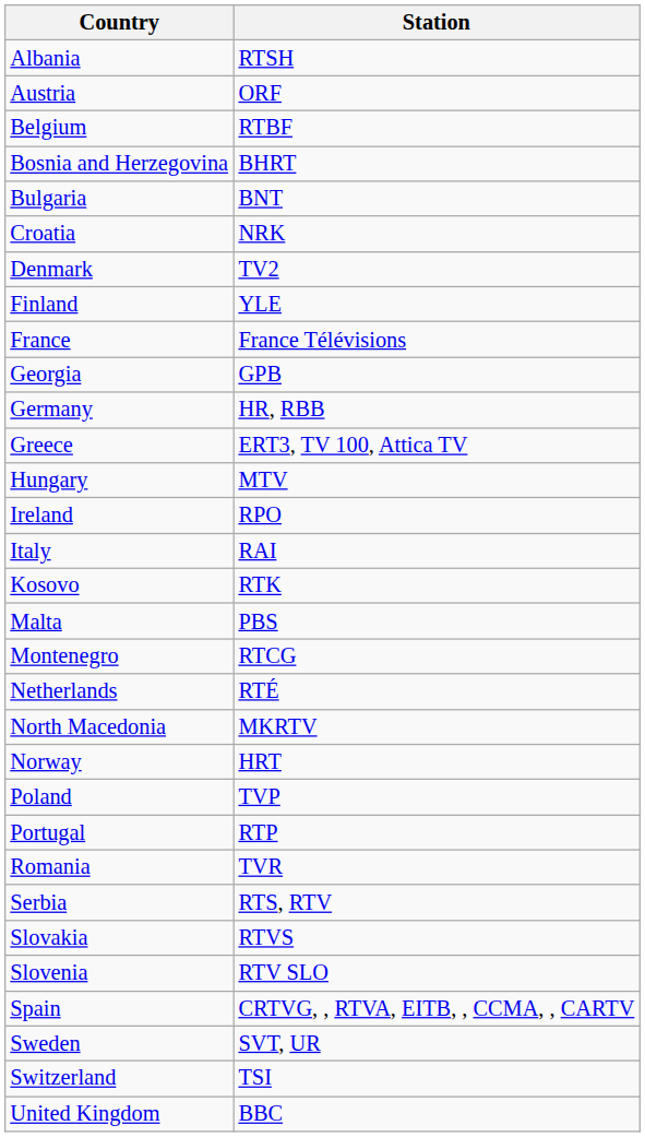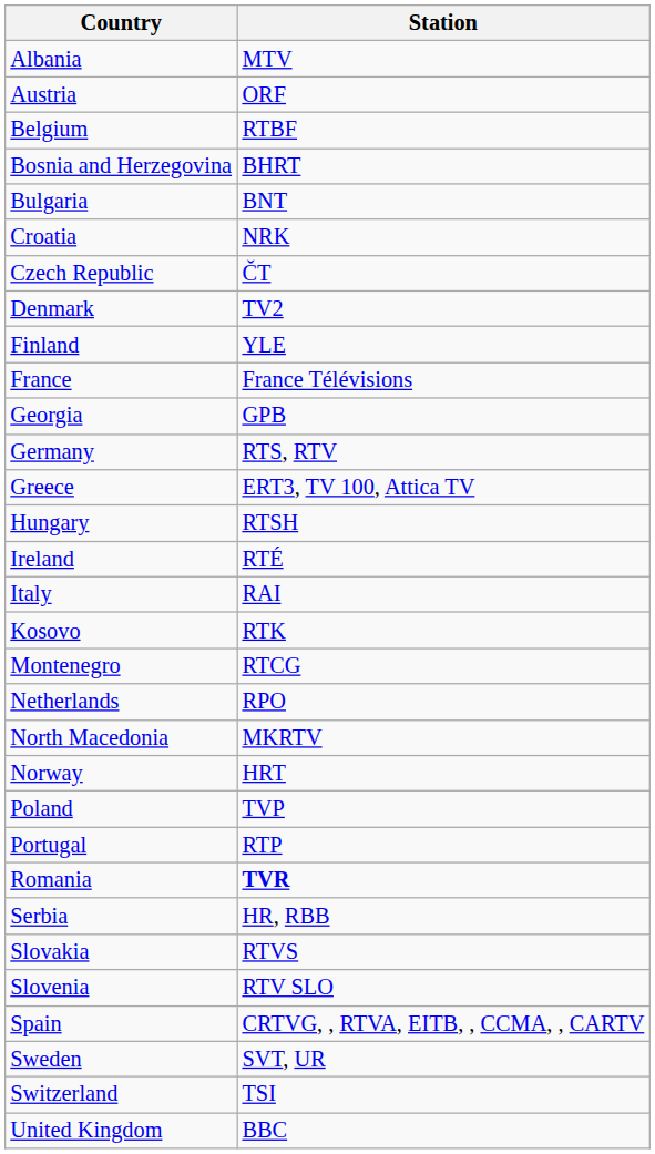Albania | Station: RTSH -> MTV
+ row: Czech Republic | ČT
Germany | Station: HR, RBB -> RTS, RTV
Hungary | Station: MTV -> RTSH
Ireland | Station: RPO -> RTÉ
- row: Malta | PBS
Netherlands | Station: RTÉ -> RPO
Romania | Station: normal -> bold
Serbia | Station: RTS, RTV -> HR, RBB
